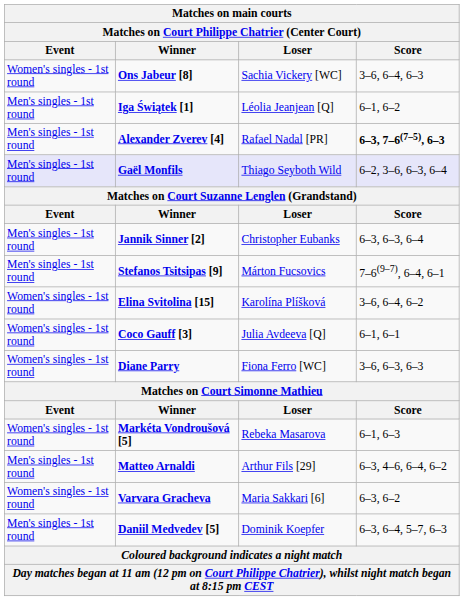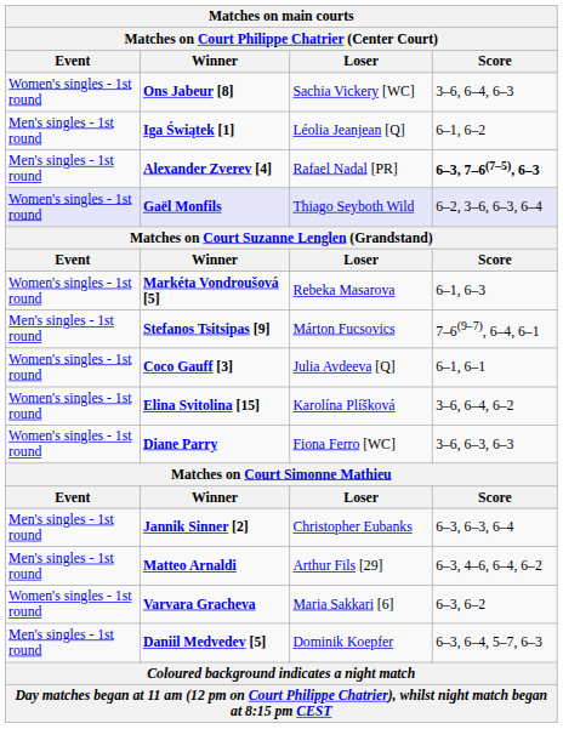Gaël Monfils | Event: Men's singles - 1st round -> Women's singles - 1st round
rows swapped: Jannik Sinner [2] <-> Markéta Vondroušová [5]
rows swapped: Coco Gauff [3] <-> Elina Svitolina [15]
